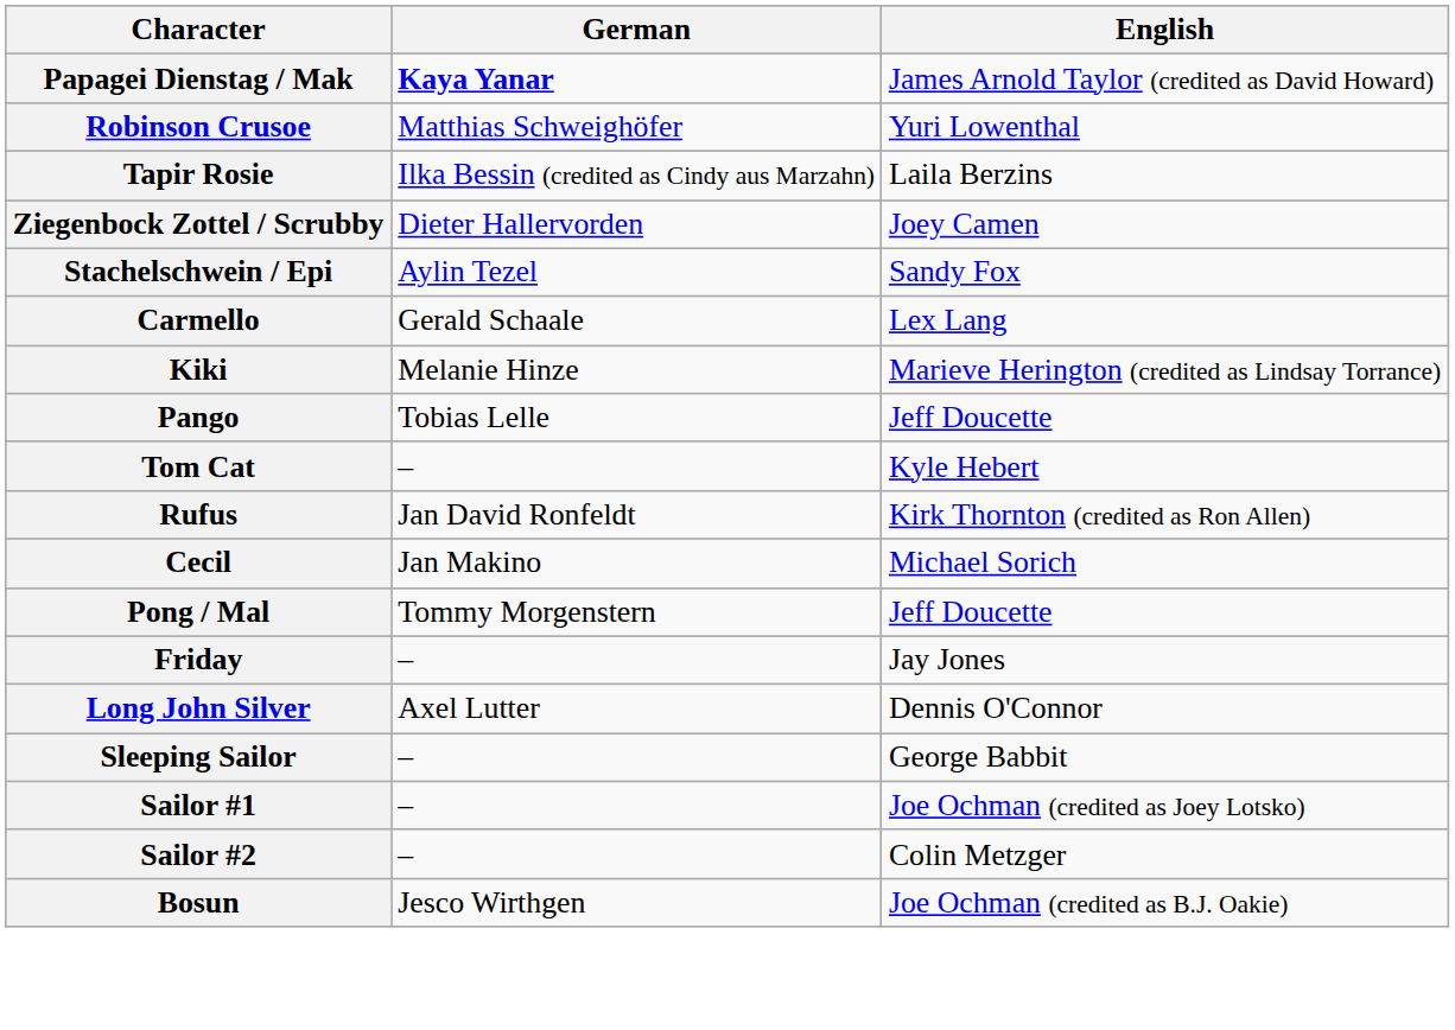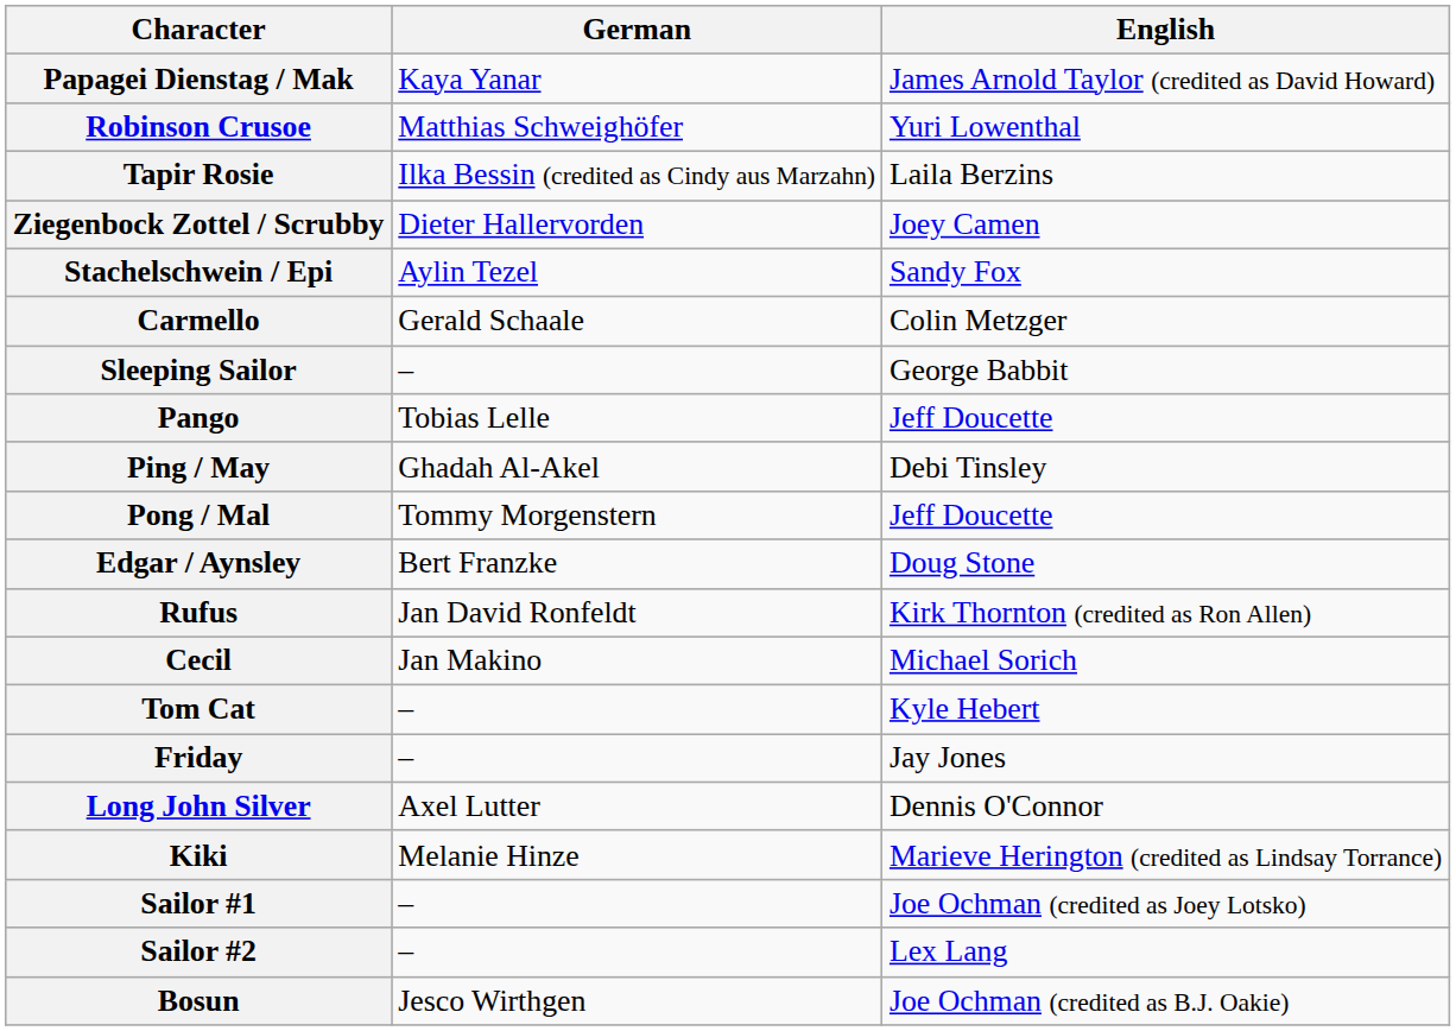Papagei Dienstag / Mak | German: bold -> normal
Carmello | English: Lex Lang -> Colin Metzger
rows swapped: Kiki <-> Sleeping Sailor
+ row: Ping / May | Ghadah Al-Akel | Debi Tinsley
rows swapped: Pong / Mal <-> Tom Cat
+ row: Edgar / Aynsley | Bert Franzke | Doug Stone
Sailor #2 | English: Colin Metzger -> Lex Lang
